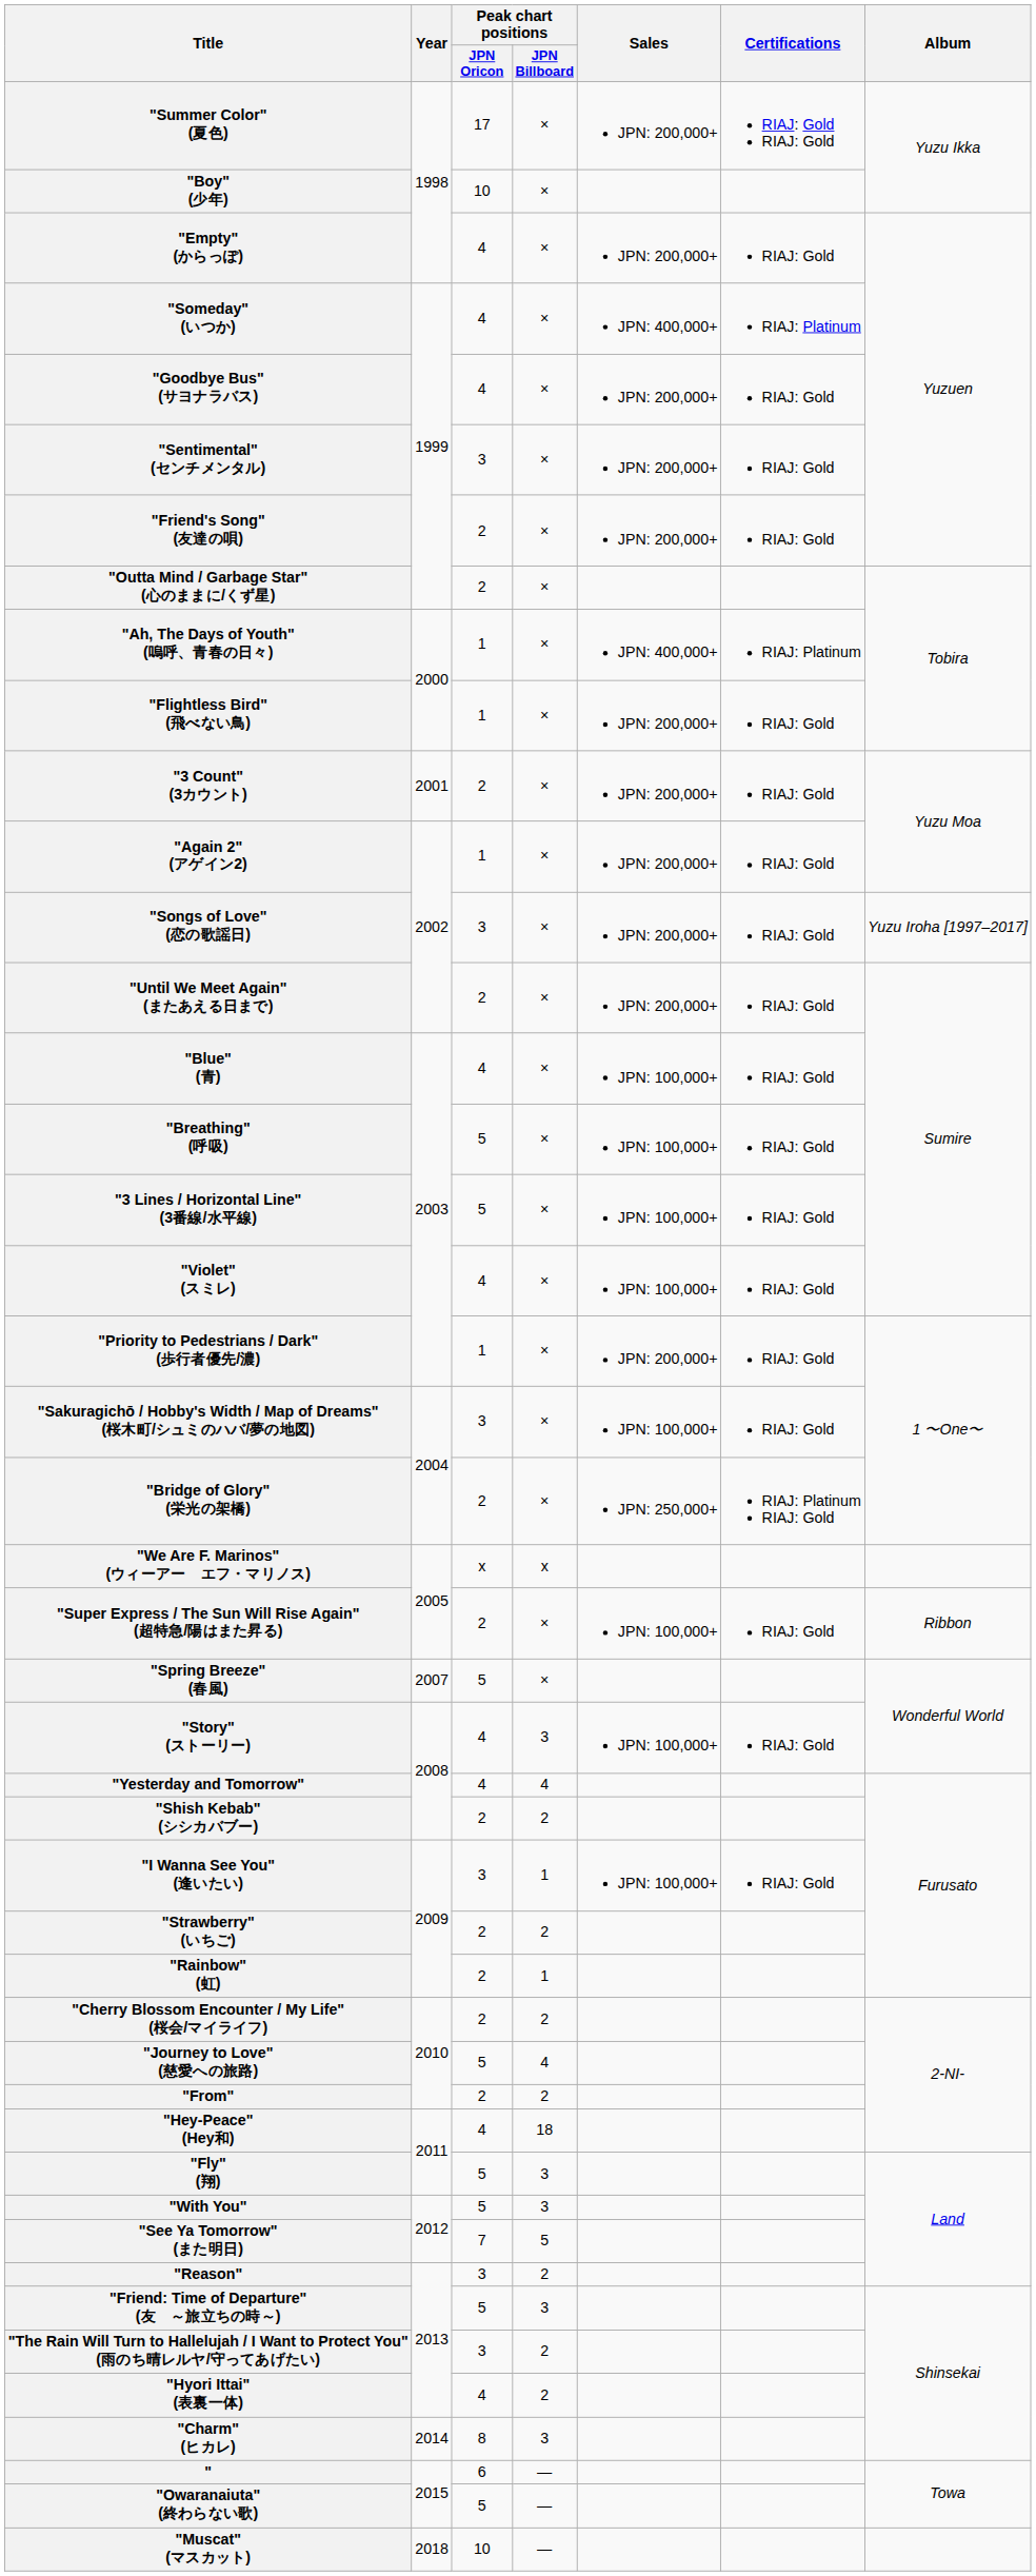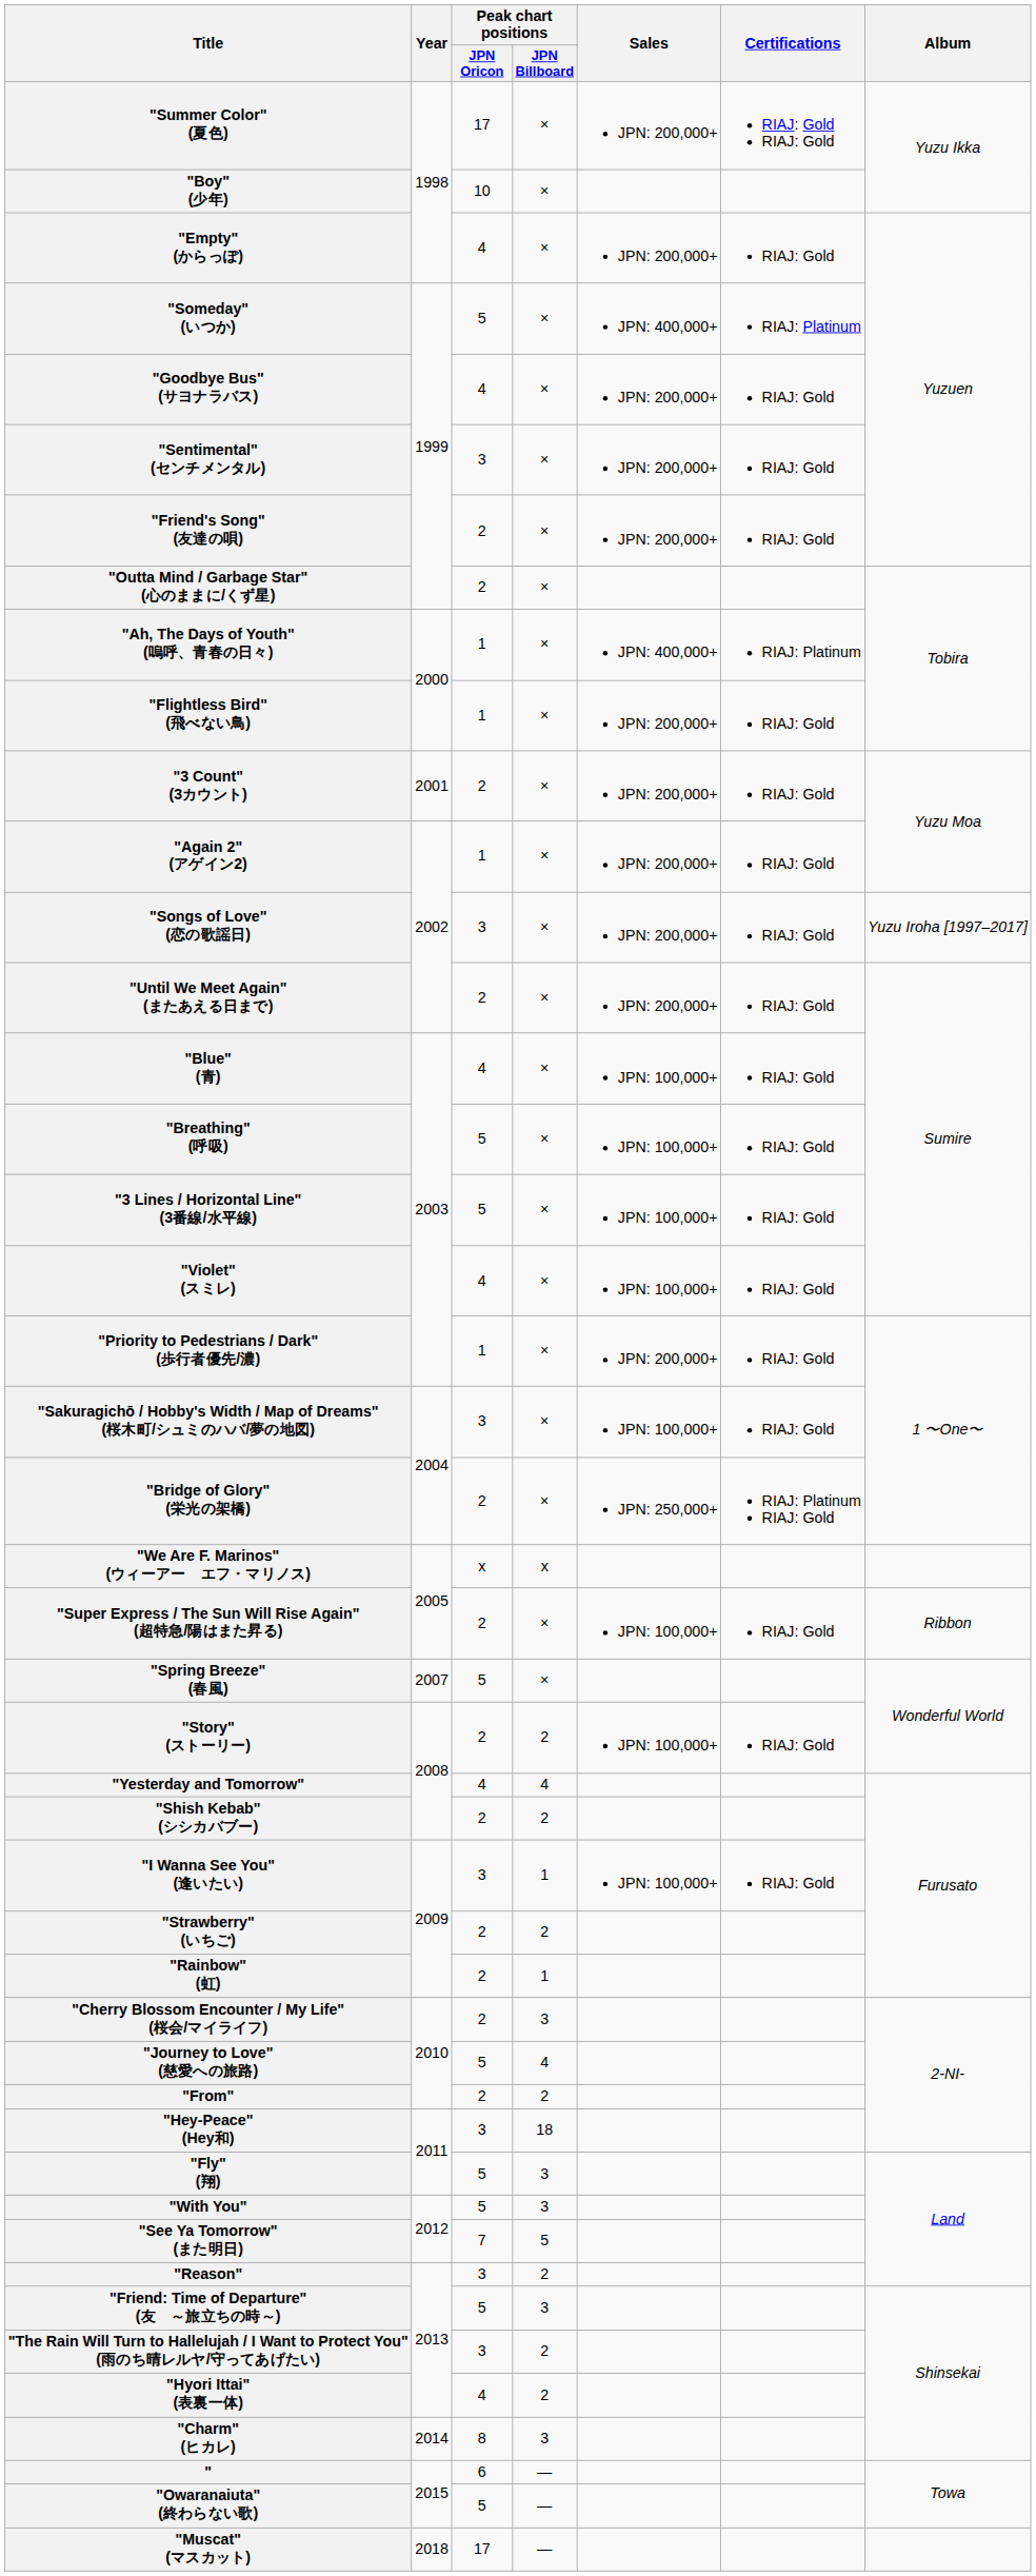"Someday" (いつか) | Peak chart positions / JPN Oricon: 4 -> 5
"Story" (ストーリー) | Peak chart positions / JPN Oricon: 4 -> 2
"Story" (ストーリー) | Peak chart positions / JPN Billboard: 3 -> 2
"Cherry Blossom Encounter / My Life" (桜会/マイライフ) | Peak chart positions / JPN Billboard: 2 -> 3
"Hey-Peace" (Hey和) | Peak chart positions / JPN Oricon: 4 -> 3
"Muscat" (マスカット) | Peak chart positions / JPN Oricon: 10 -> 17
